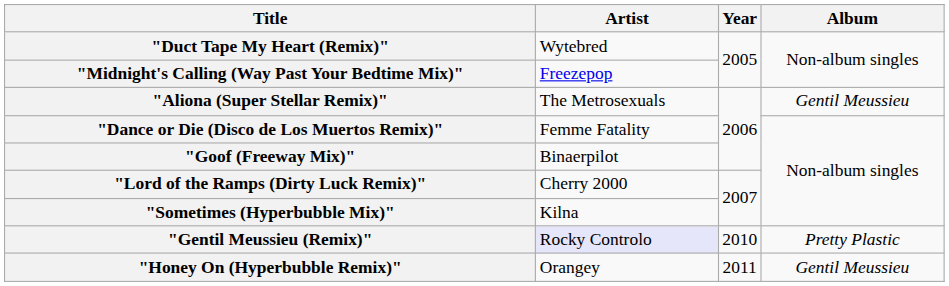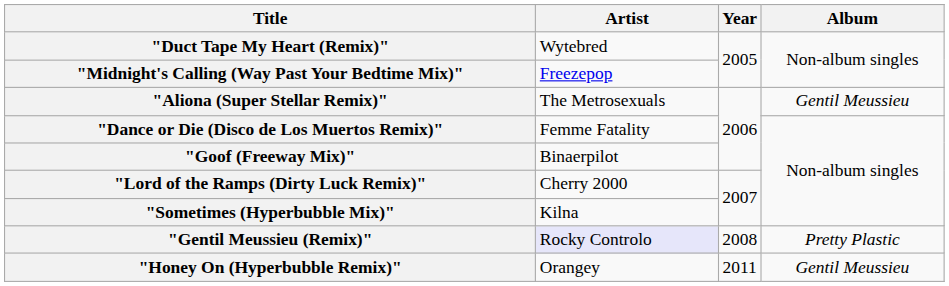"Gentil Meussieu (Remix)" | Year: 2010 -> 2008
